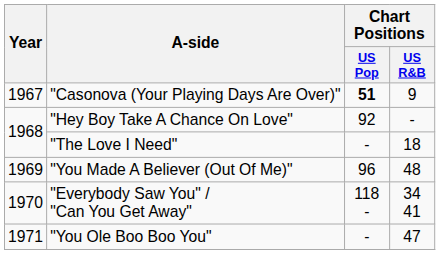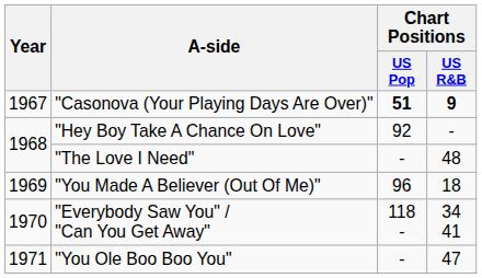"Casonova (Your Playing Days Are Over)" | Chart Positions / US R&B: normal -> bold
"The Love I Need" | Chart Positions / US R&B: 18 -> 48
"You Made A Believer (Out Of Me)" | Chart Positions / US R&B: 48 -> 18
